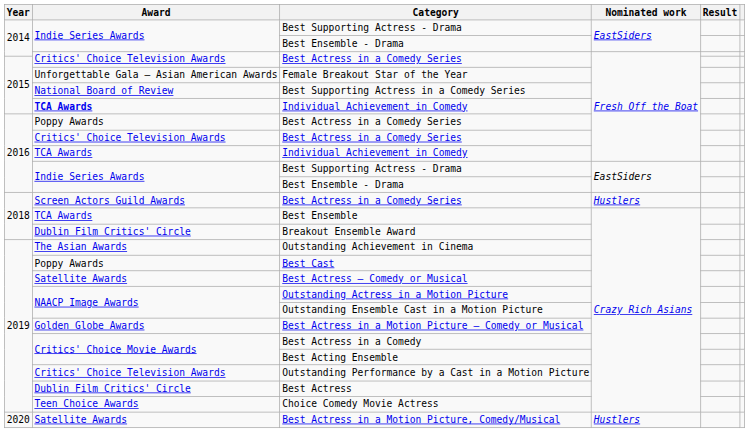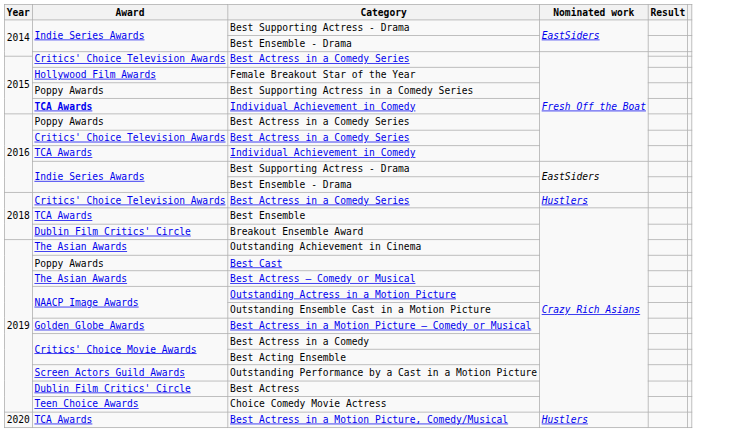Female Breakout Star of the Year | Award: Unforgettable Gala – Asian American Awards -> Hollywood Film Awards
Best Supporting Actress in a Comedy Series | Award: National Board of Review -> Poppy Awards
2018 / Best Actress in a Comedy Series | Award: Screen Actors Guild Awards -> Critics' Choice Television Awards
Best Actress – Comedy or Musical | Award: Satellite Awards -> The Asian Awards
Outstanding Performance by a Cast in a Motion Picture | Award: Critics' Choice Television Awards -> Screen Actors Guild Awards
Best Actress in a Motion Picture, Comedy/Musical | Award: Satellite Awards -> TCA Awards
